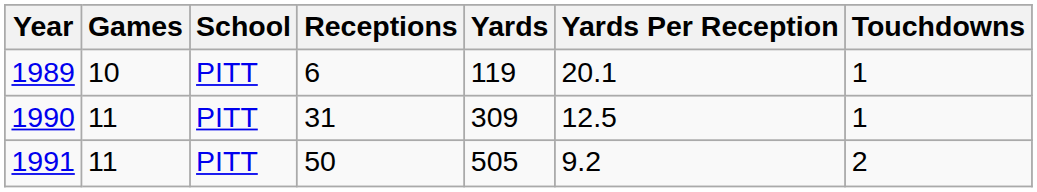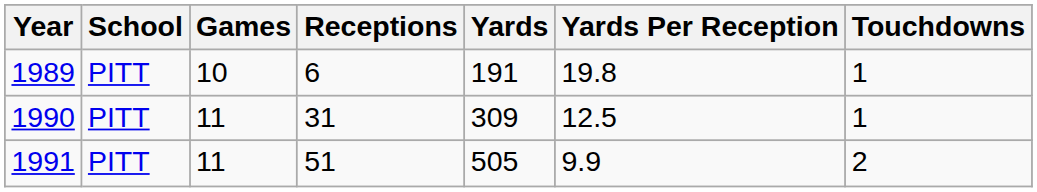columns swapped: School <-> Games
1989 | Yards: 119 -> 191
1989 | Yards Per Reception: 20.1 -> 19.8
1991 | Receptions: 50 -> 51
1991 | Yards Per Reception: 9.2 -> 9.9
